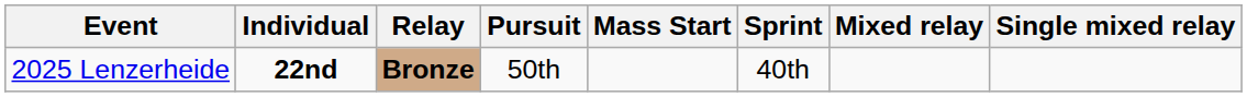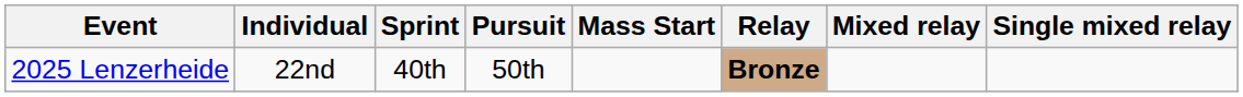columns swapped: Sprint <-> Relay
2025 Lenzerheide | Individual: bold -> normal
